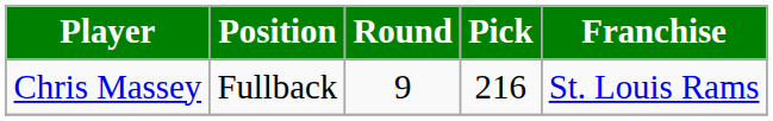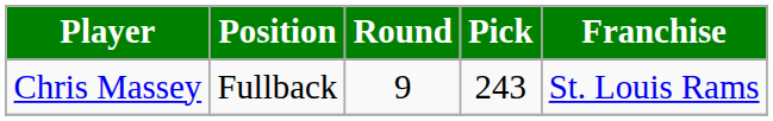Chris Massey | Pick: 216 -> 243
